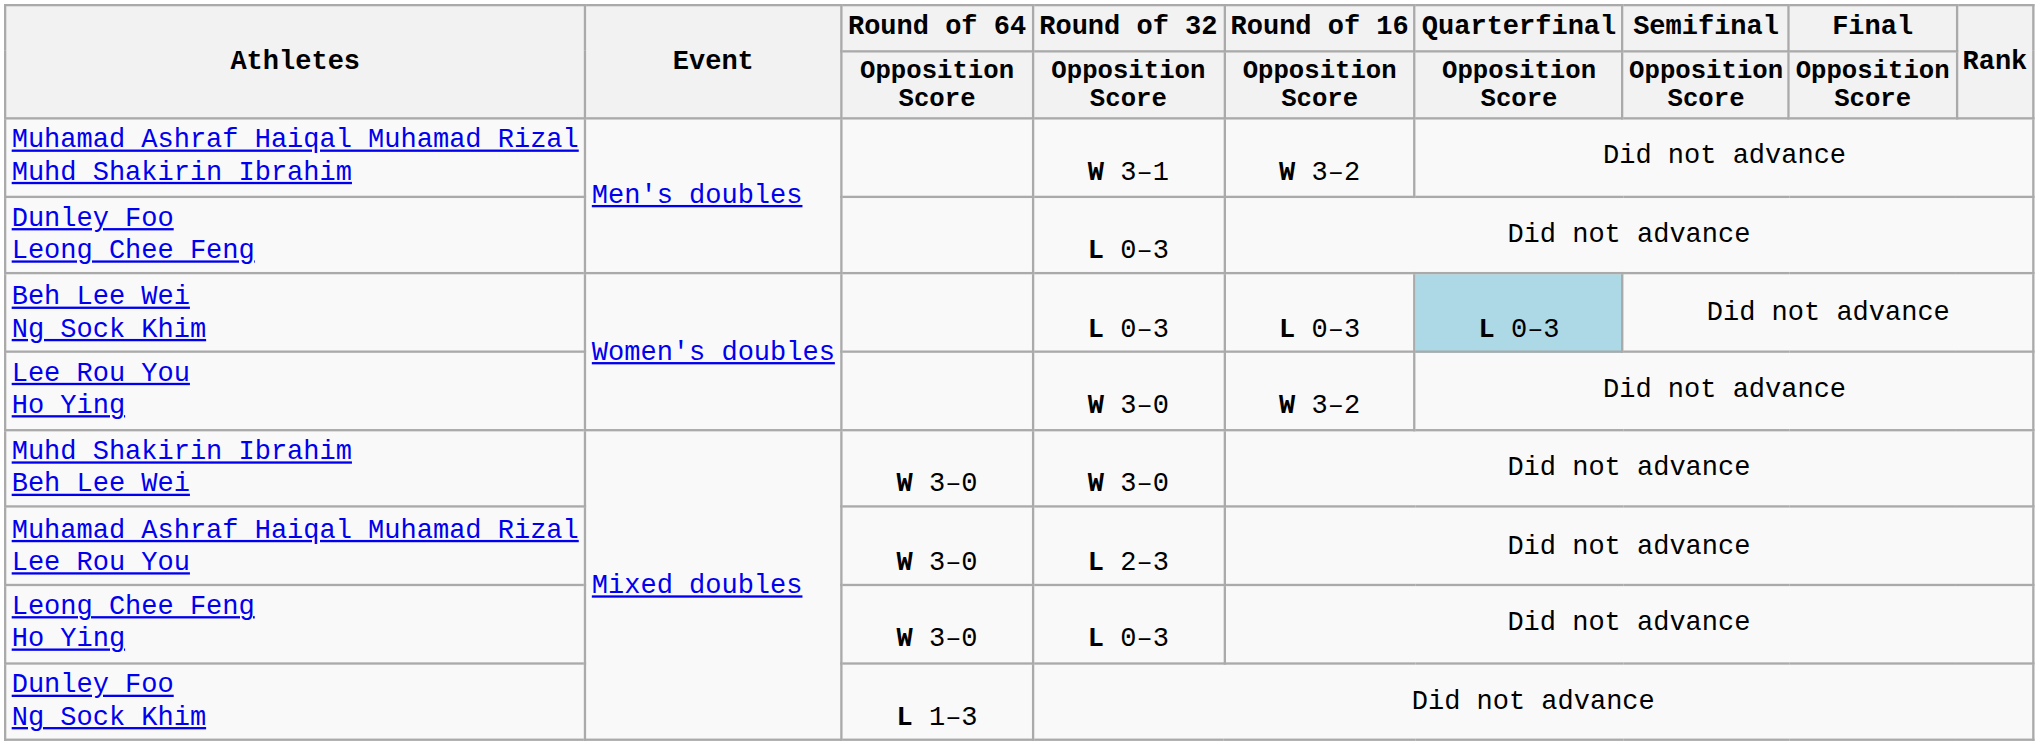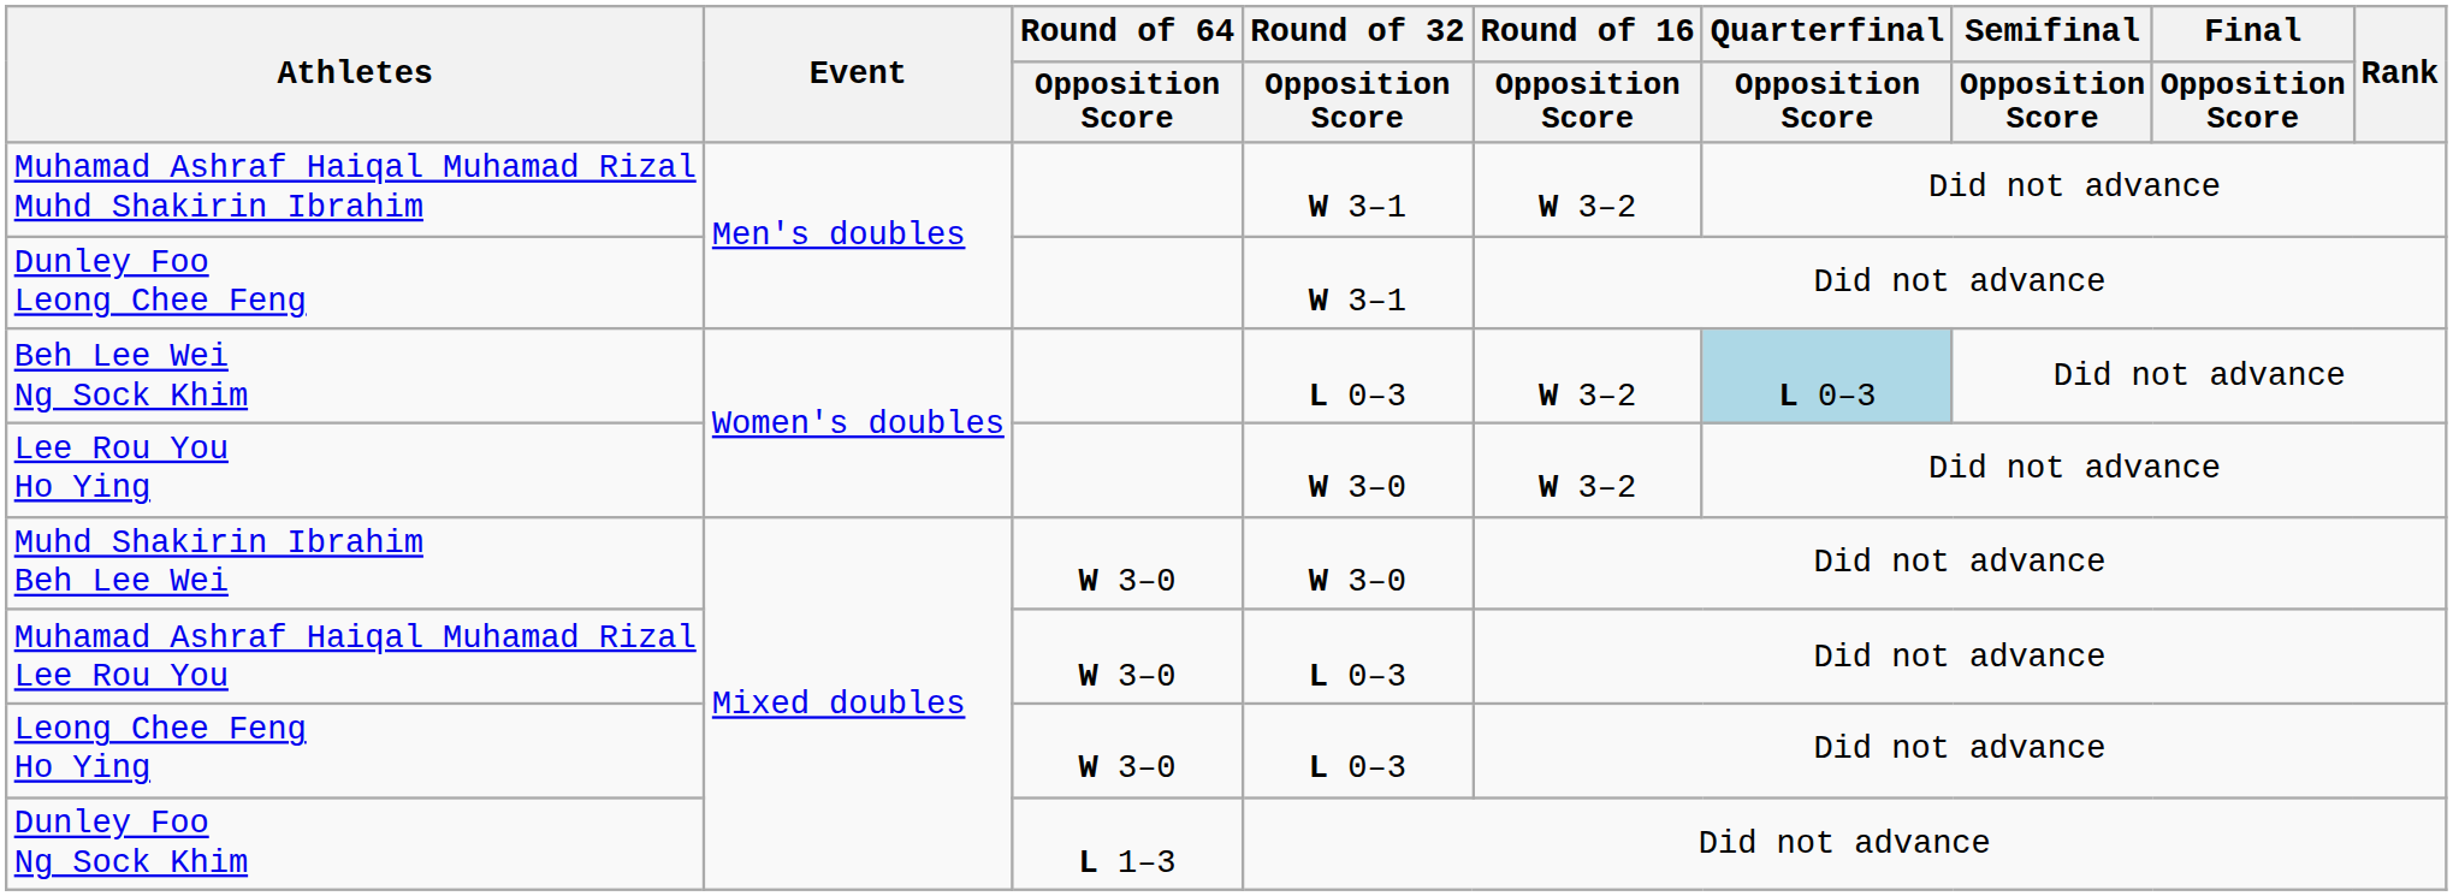Dunley Foo Leong Chee Feng | Round of 32 / Opposition Score: L 0–3 -> W 3–1
Beh Lee Wei Ng Sock Khim | Round of 16 / Opposition Score: L 0–3 -> W 3–2
Muhamad Ashraf Haiqal Muhamad Rizal Lee Rou You | Round of 32 / Opposition Score: L 2–3 -> L 0–3
